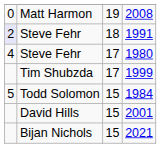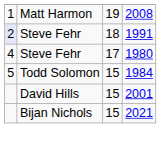2008 | column 1: 0 -> 1
- row: Tim Shubzda | 17 | 1999
